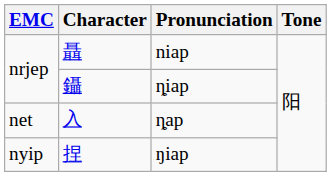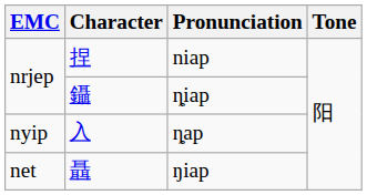niap | Character: 聶 -> 捏
ȵap | EMC: net -> nyip
ŋiap | EMC: nyip -> net
ŋiap | Character: 捏 -> 聶
